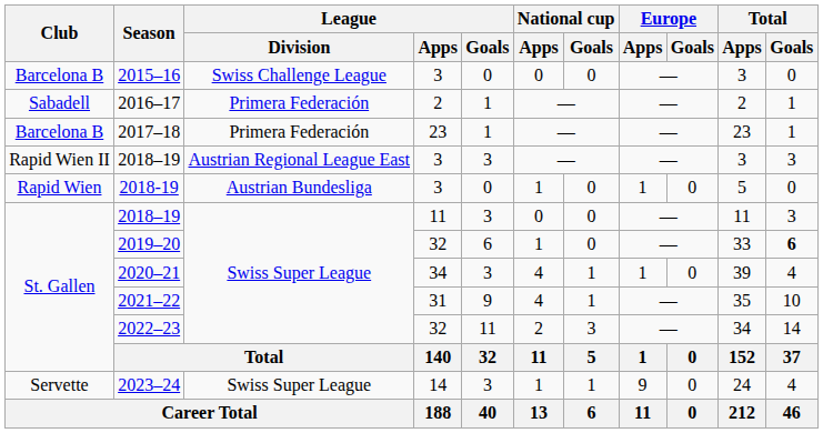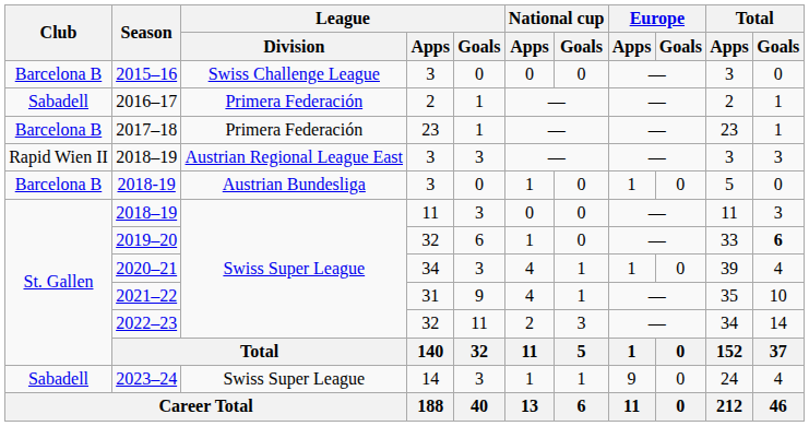2018-19 | Club: Rapid Wien -> Barcelona B
2023–24 | Club: Servette -> Sabadell
